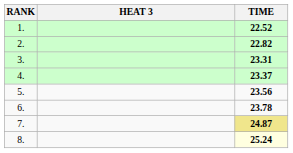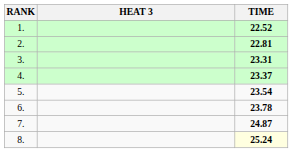2. | TIME: 22.82 -> 22.81
5. | TIME: 23.56 -> 23.54
7. | TIME: khaki background -> no background
